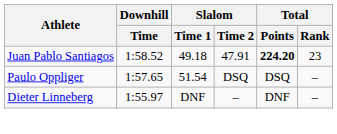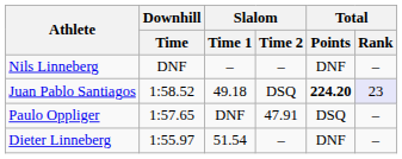+ row: Nils Linneberg | DNF | – | – | DNF | –
Juan Pablo Santiagos | Slalom / Time 2: 47.91 -> DSQ
Juan Pablo Santiagos | Total / Rank: no background -> lavender background
Paulo Oppliger | Slalom / Time 1: 51.54 -> DNF
Paulo Oppliger | Slalom / Time 2: DSQ -> 47.91
Dieter Linneberg | Slalom / Time 1: DNF -> 51.54
